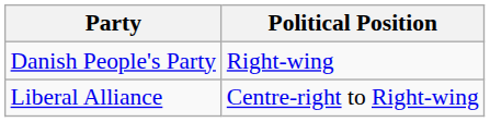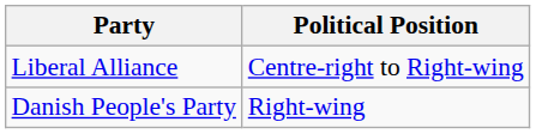rows swapped: Liberal Alliance <-> Danish People's Party
